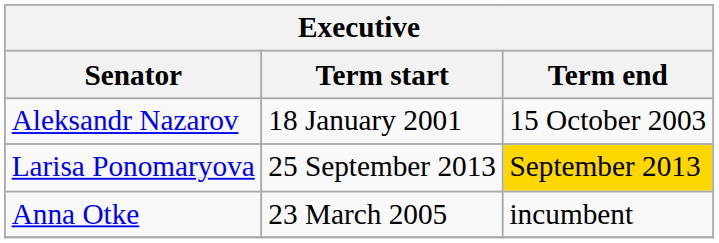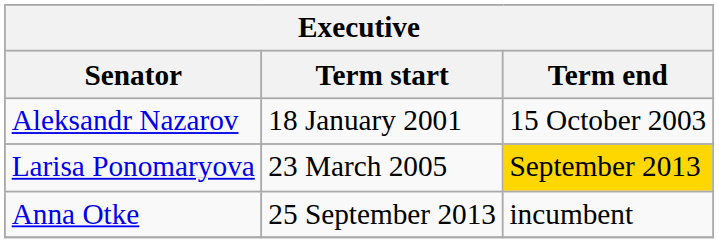Larisa Ponomaryova | Term start: 25 September 2013 -> 23 March 2005
Anna Otke | Term start: 23 March 2005 -> 25 September 2013
